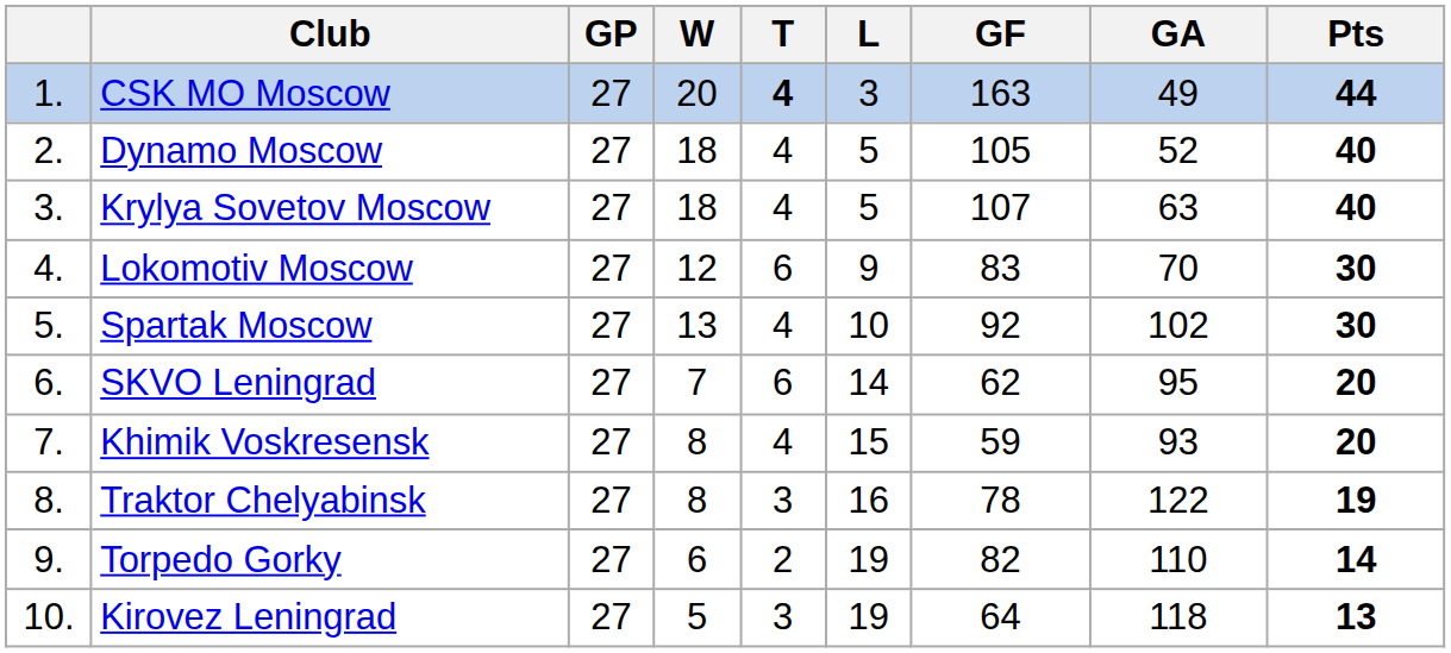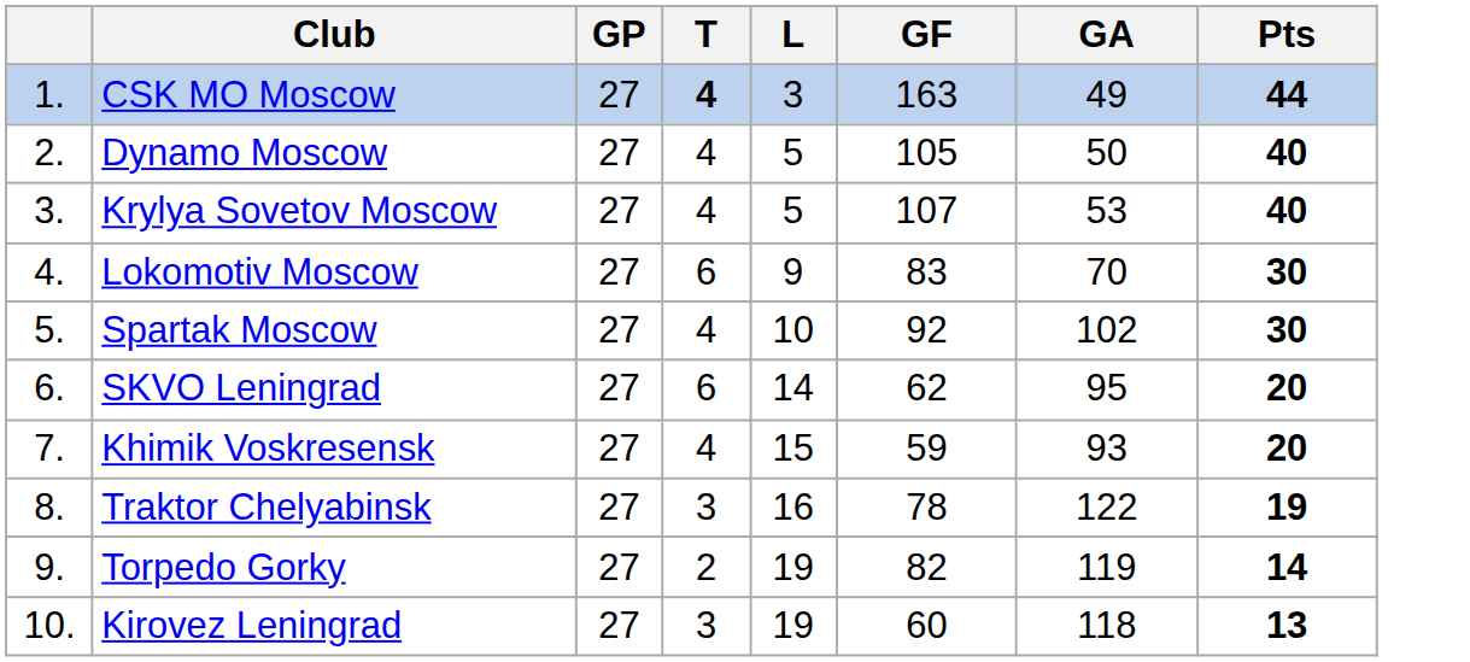- column: W | 20 | 18 | 18 | 12 | 13 | 7 | 8 | 8 | 6 | 5
Dynamo Moscow | GA: 52 -> 50
Krylya Sovetov Moscow | GA: 63 -> 53
Torpedo Gorky | GA: 110 -> 119
Kirovez Leningrad | GF: 64 -> 60
